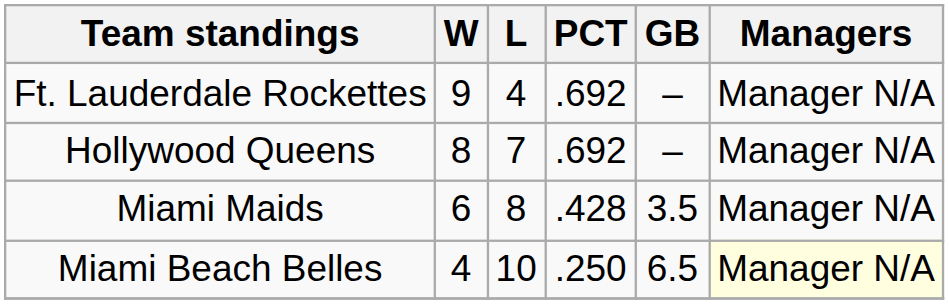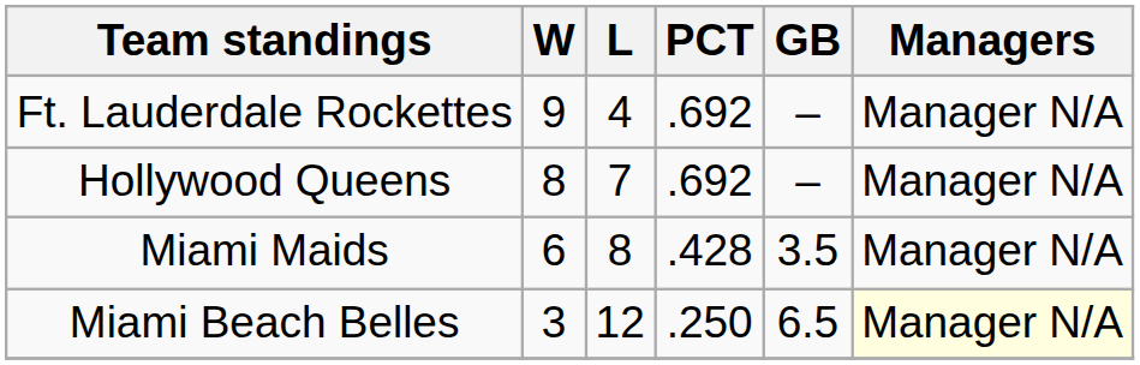Miami Beach Belles | W: 4 -> 3
Miami Beach Belles | L: 10 -> 12
